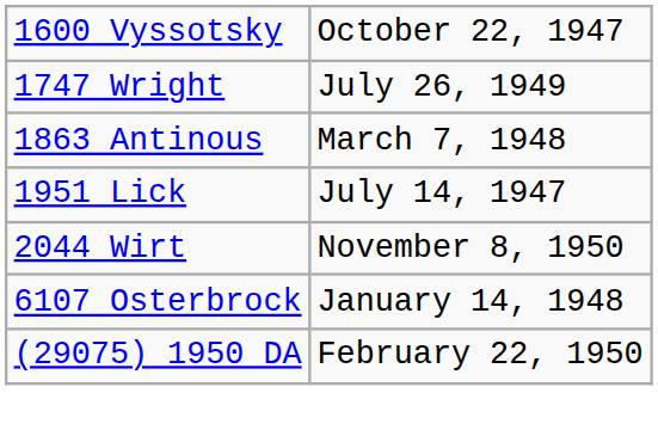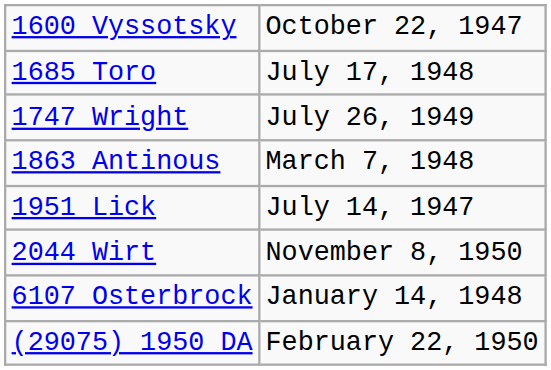+ row: 1685 Toro | July 17, 1948
